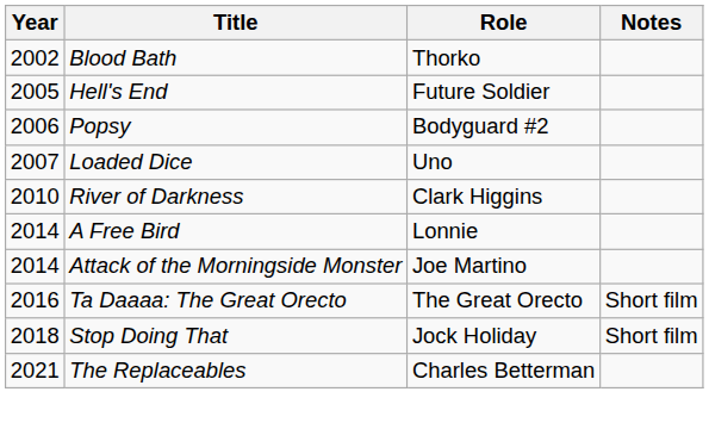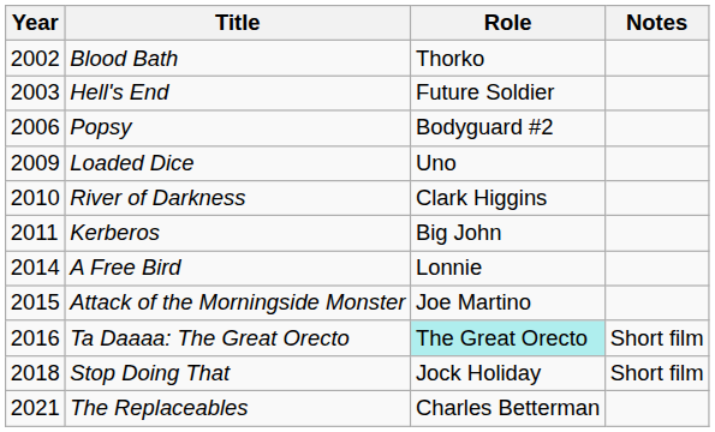Hell's End | Year: 2005 -> 2003
Loaded Dice | Year: 2007 -> 2009
+ row: 2011 | Kerberos | Big John
Attack of the Morningside Monster | Year: 2014 -> 2015
Ta Daaaa: The Great Orecto | Role: no background -> paleturquoise background
